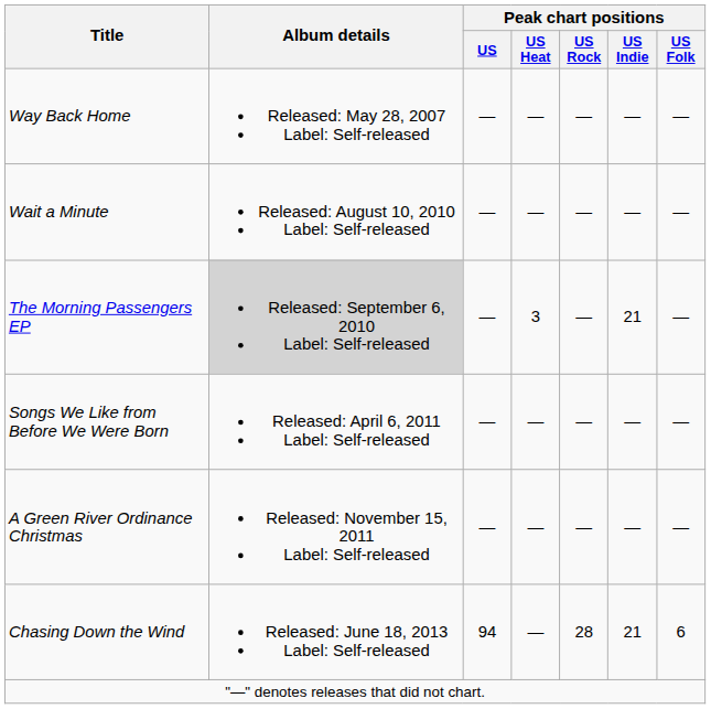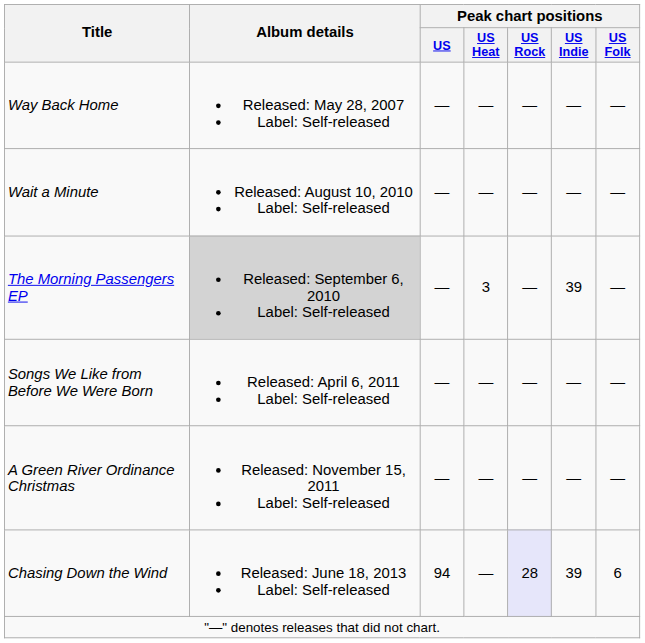The Morning Passengers EP | Peak chart positions / US Indie: 21 -> 39
Chasing Down the Wind | Peak chart positions / US Rock: no background -> lavender background
Chasing Down the Wind | Peak chart positions / US Indie: 21 -> 39
